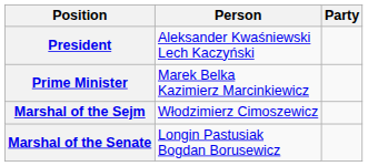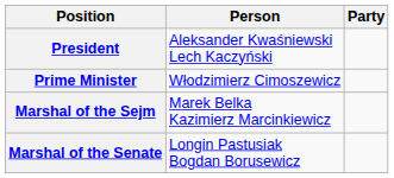Prime Minister | Person: Marek Belka Kazimierz Marcinkiewicz -> Włodzimierz Cimoszewicz
Marshal of the Sejm | Person: Włodzimierz Cimoszewicz -> Marek Belka Kazimierz Marcinkiewicz
